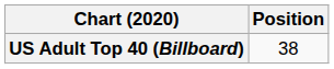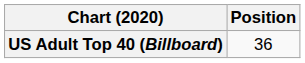US Adult Top 40 (Billboard) | Position: 38 -> 36
